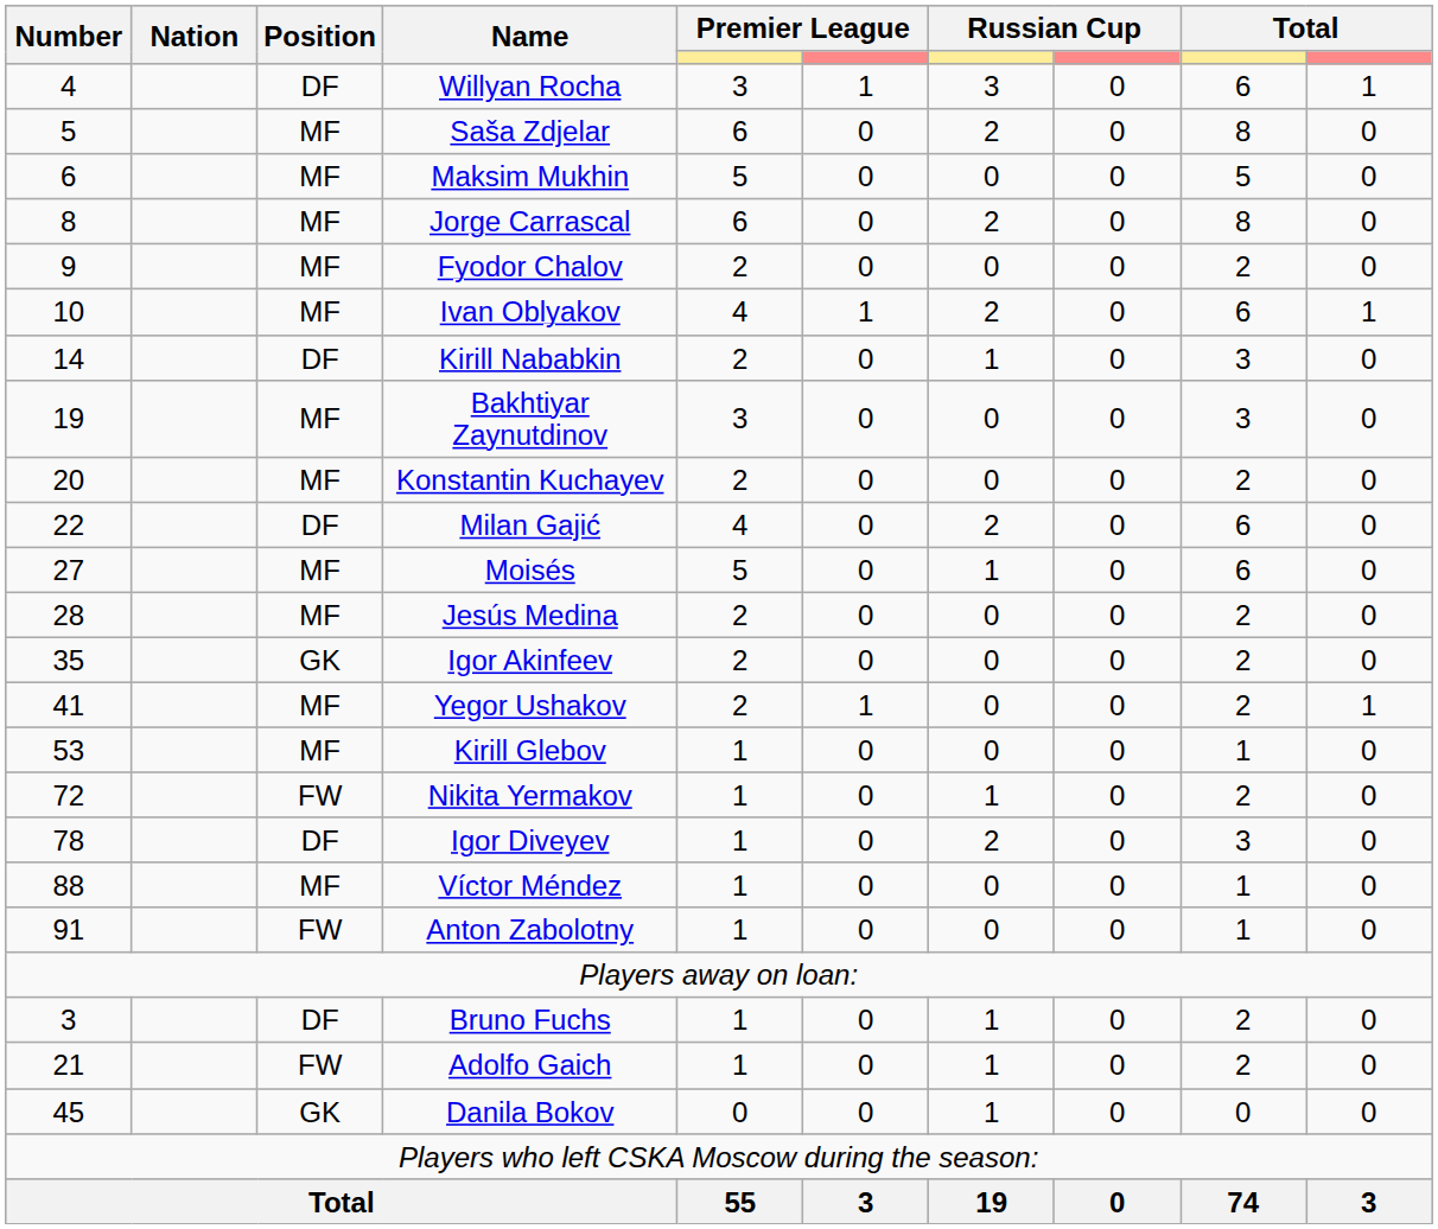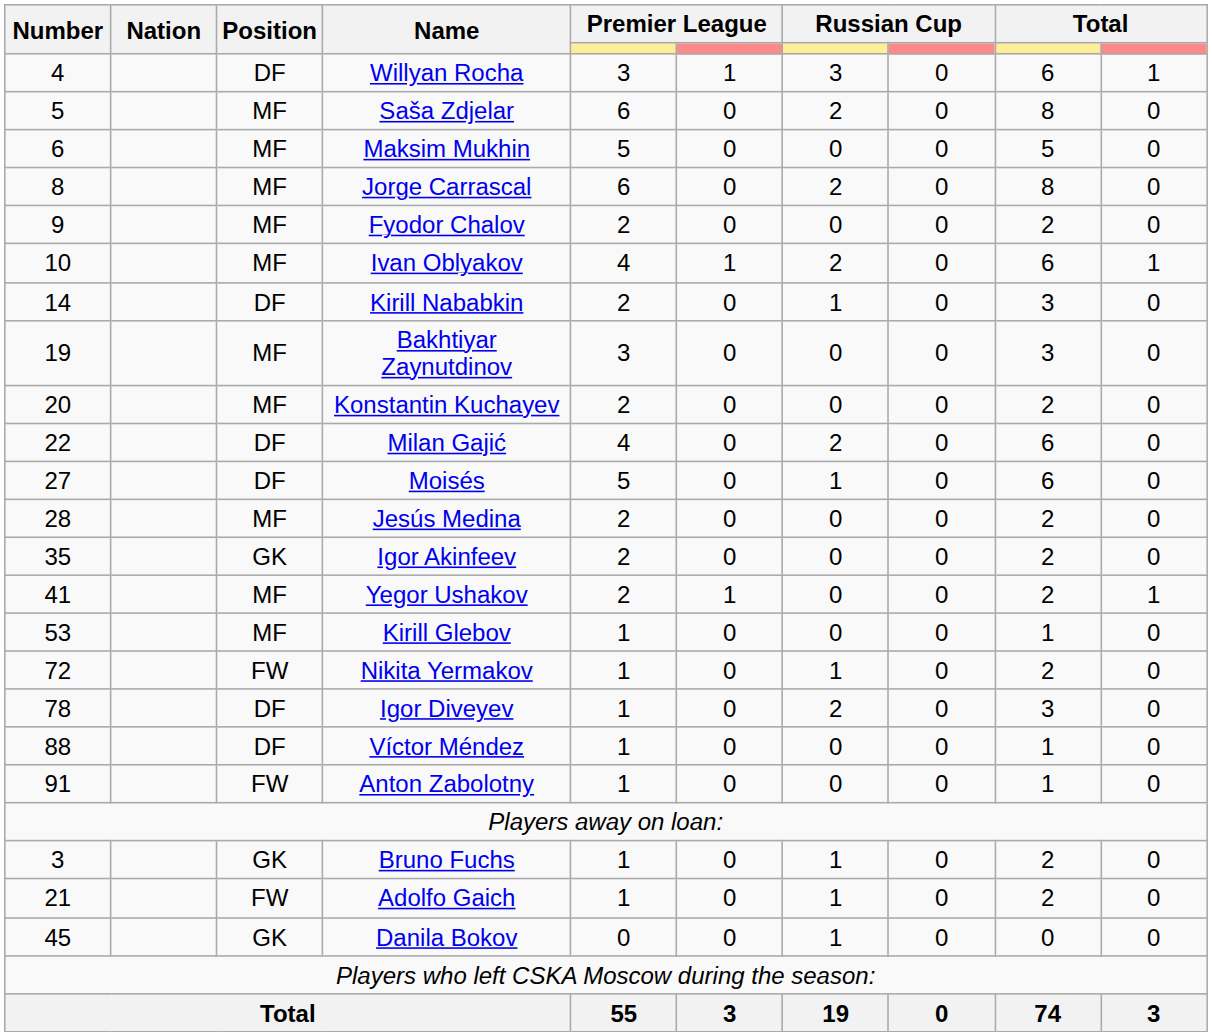Moisés | Position: MF -> DF
Víctor Méndez | Position: MF -> DF
Bruno Fuchs | Position: DF -> GK
